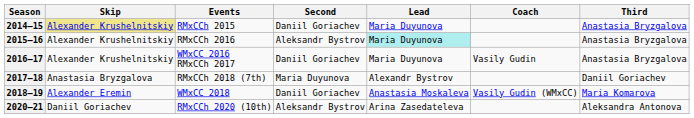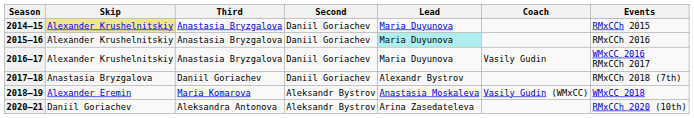columns swapped: Third <-> Events
2015–16 | Second: Aleksandr Bystrov -> Daniil Goriachev
2017–18 | Second: Maria Duyunova -> Daniil Goriachev
2018–19 | Second: Daniil Goriachev -> Aleksandr Bystrov
